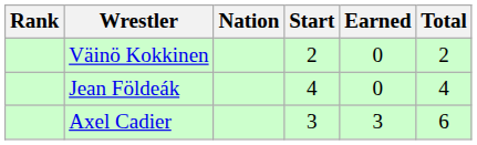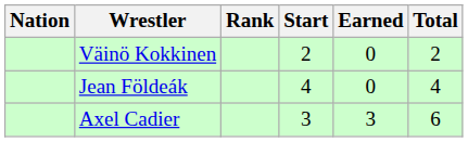columns swapped: Rank <-> Nation
